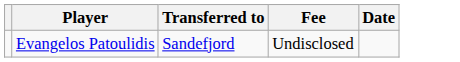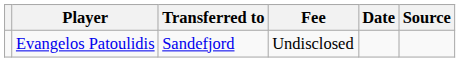+ column: Source
